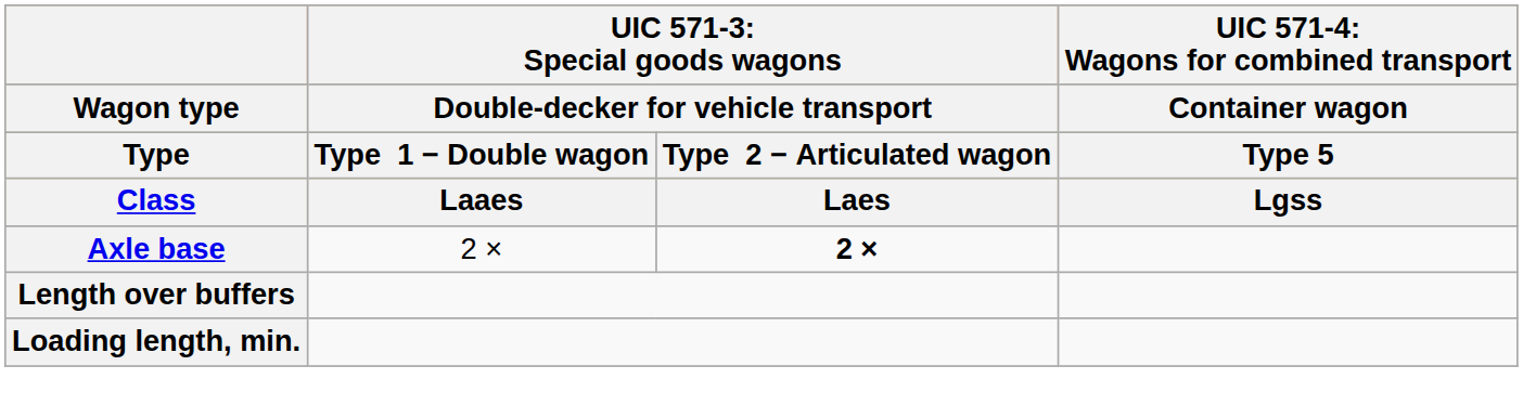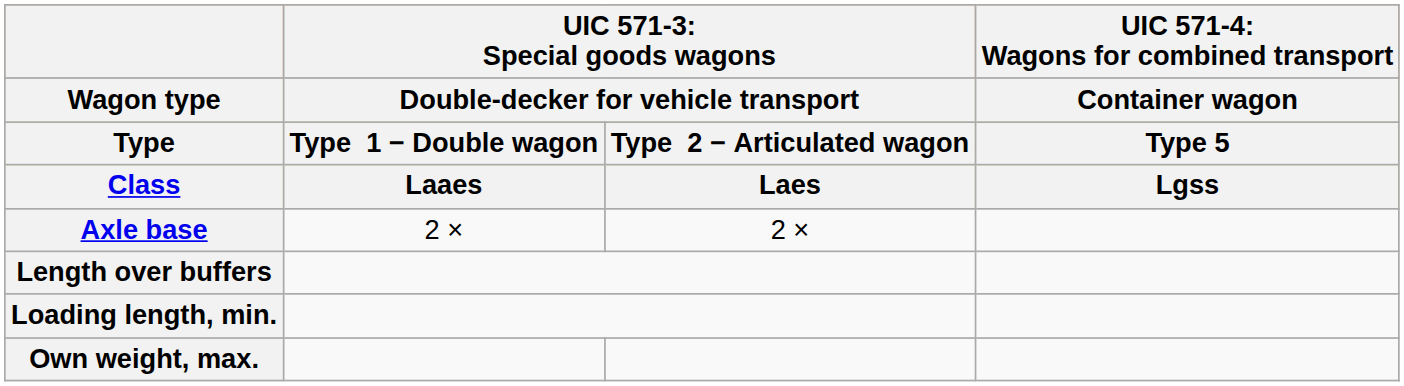Axle base | column 3: bold -> normal
+ row: Own weight, max.
